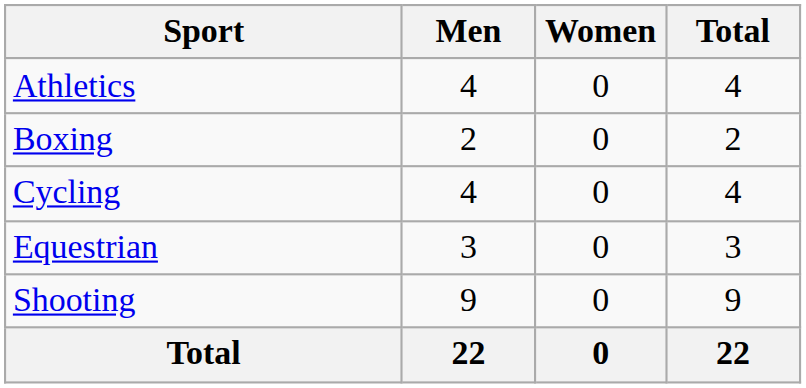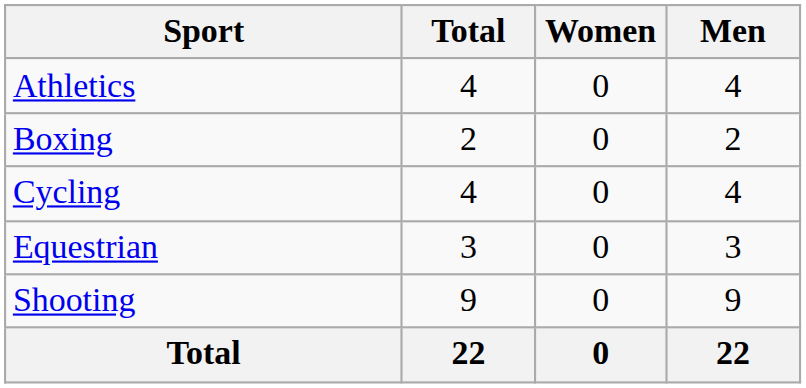columns swapped: Men <-> Total
